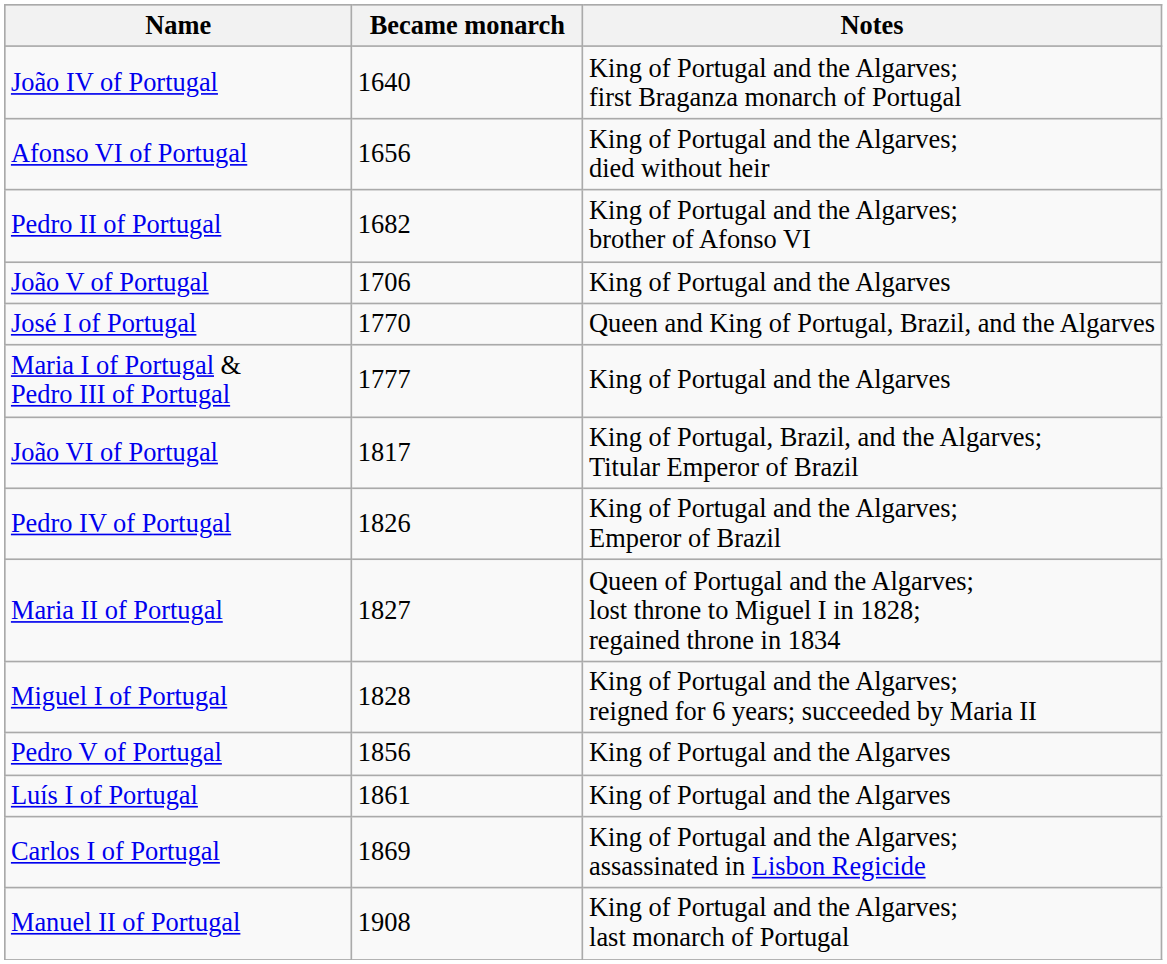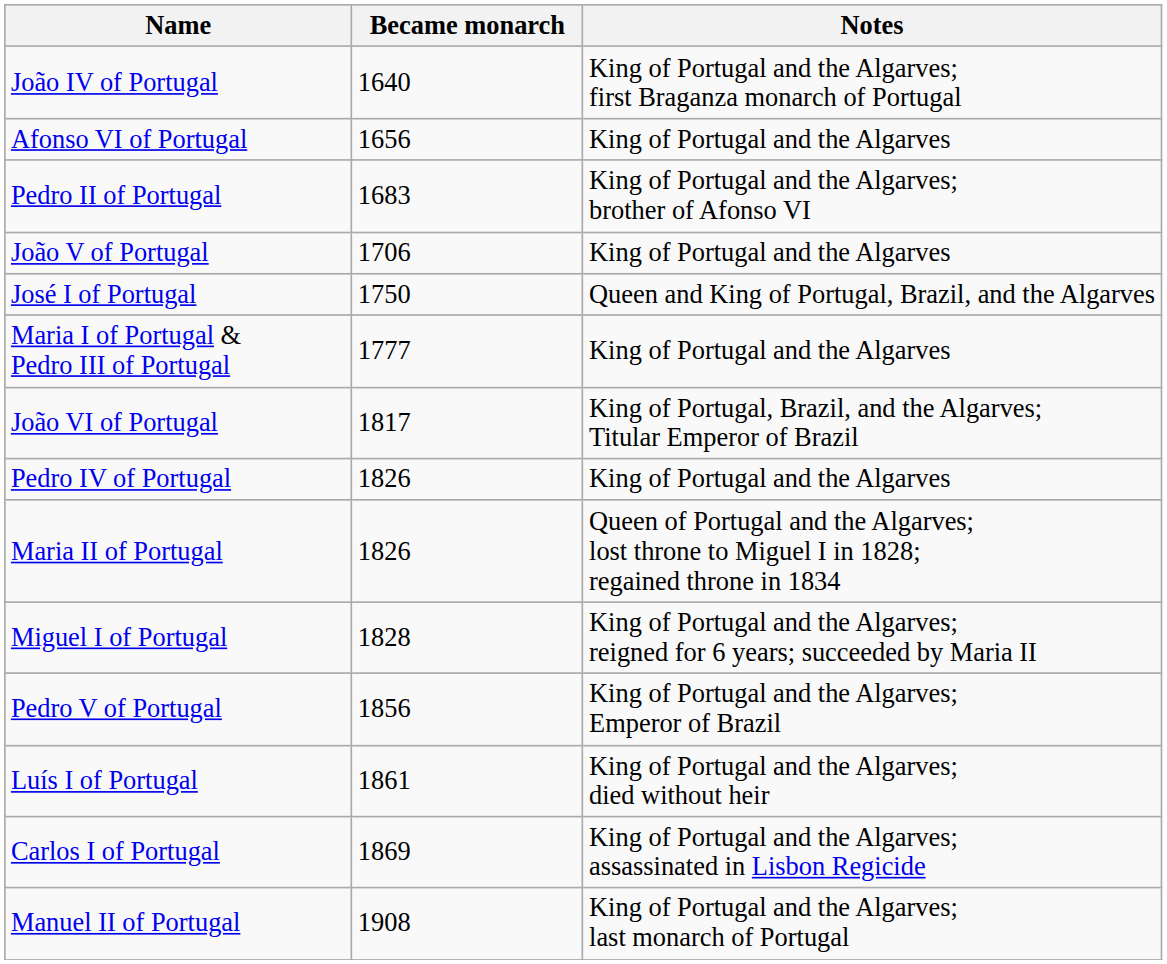Afonso VI of Portugal | Notes: King of Portugal and the Algarves; died without heir -> King of Portugal and the Algarves
Pedro II of Portugal | Became monarch: 1682 -> 1683
José I of Portugal | Became monarch: 1770 -> 1750
Pedro IV of Portugal | Notes: King of Portugal and the Algarves; Emperor of Brazil -> King of Portugal and the Algarves
Maria II of Portugal | Became monarch: 1827 -> 1826
Pedro V of Portugal | Notes: King of Portugal and the Algarves -> King of Portugal and the Algarves; Emperor of Brazil
Luís I of Portugal | Notes: King of Portugal and the Algarves -> King of Portugal and the Algarves; died without heir
